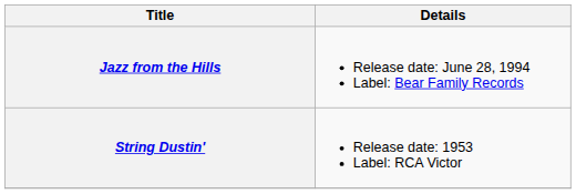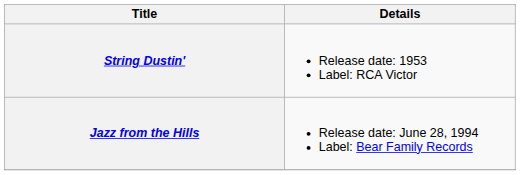rows swapped: String Dustin' <-> Jazz from the Hills
